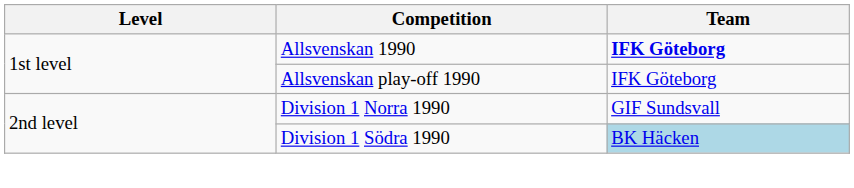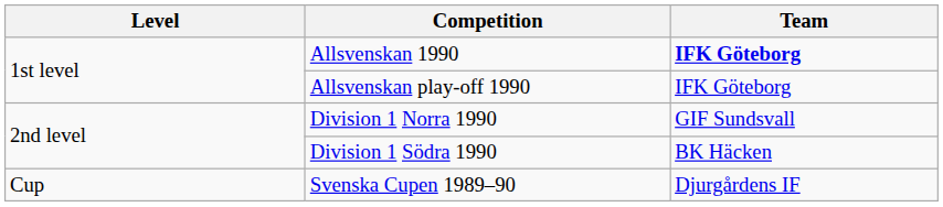Division 1 Södra 1990 | Team: lightblue background -> no background
+ row: Cup | Svenska Cupen 1989–90 | Djurgårdens IF
